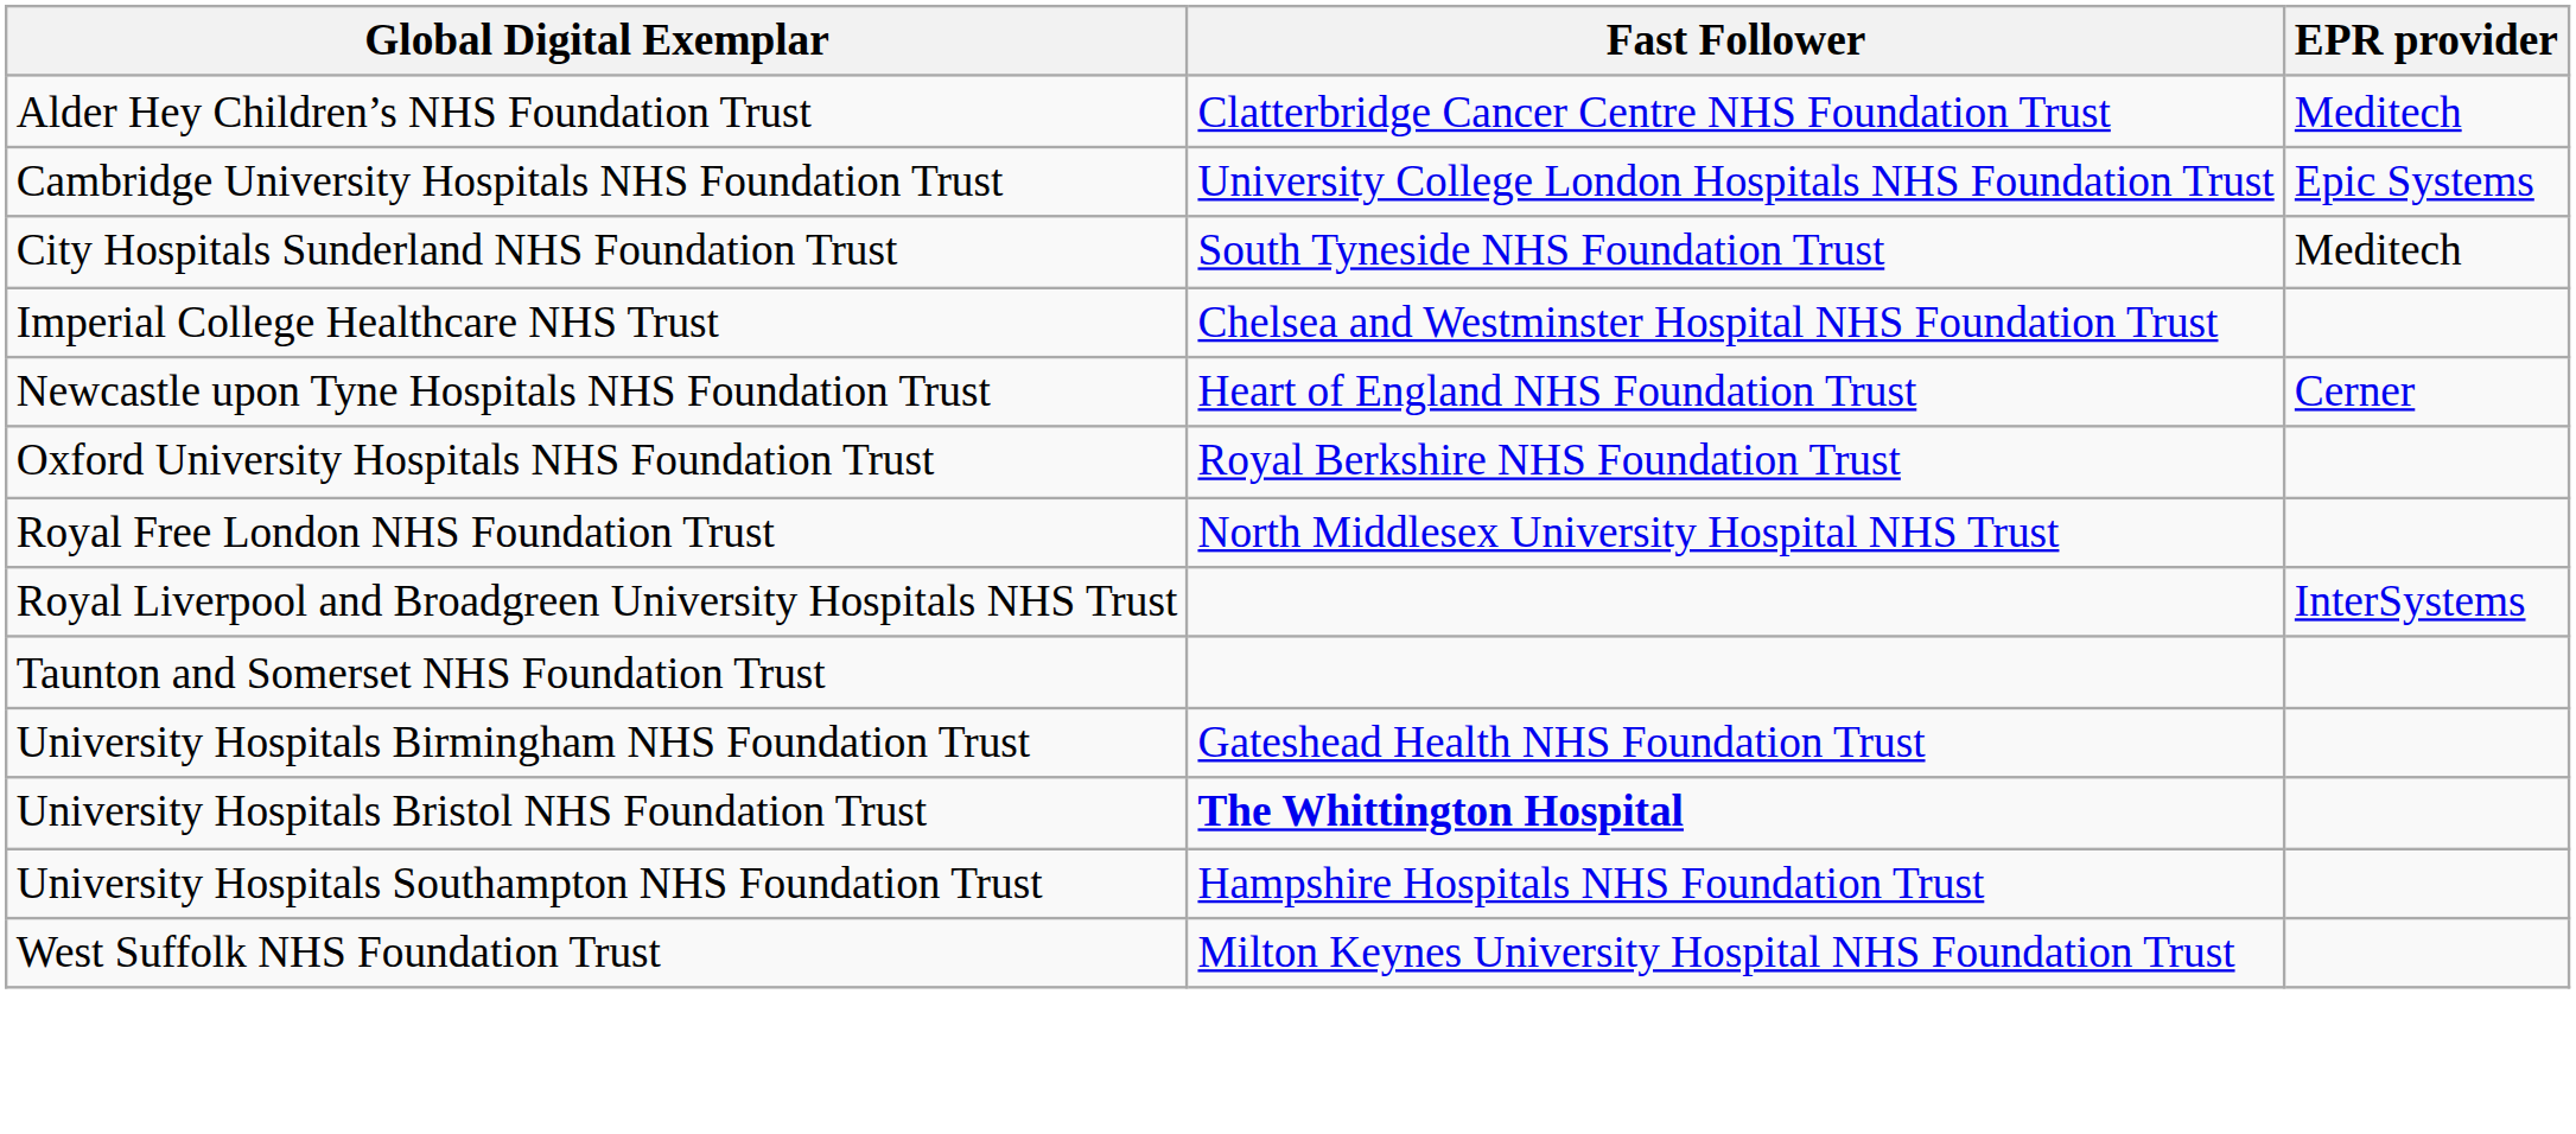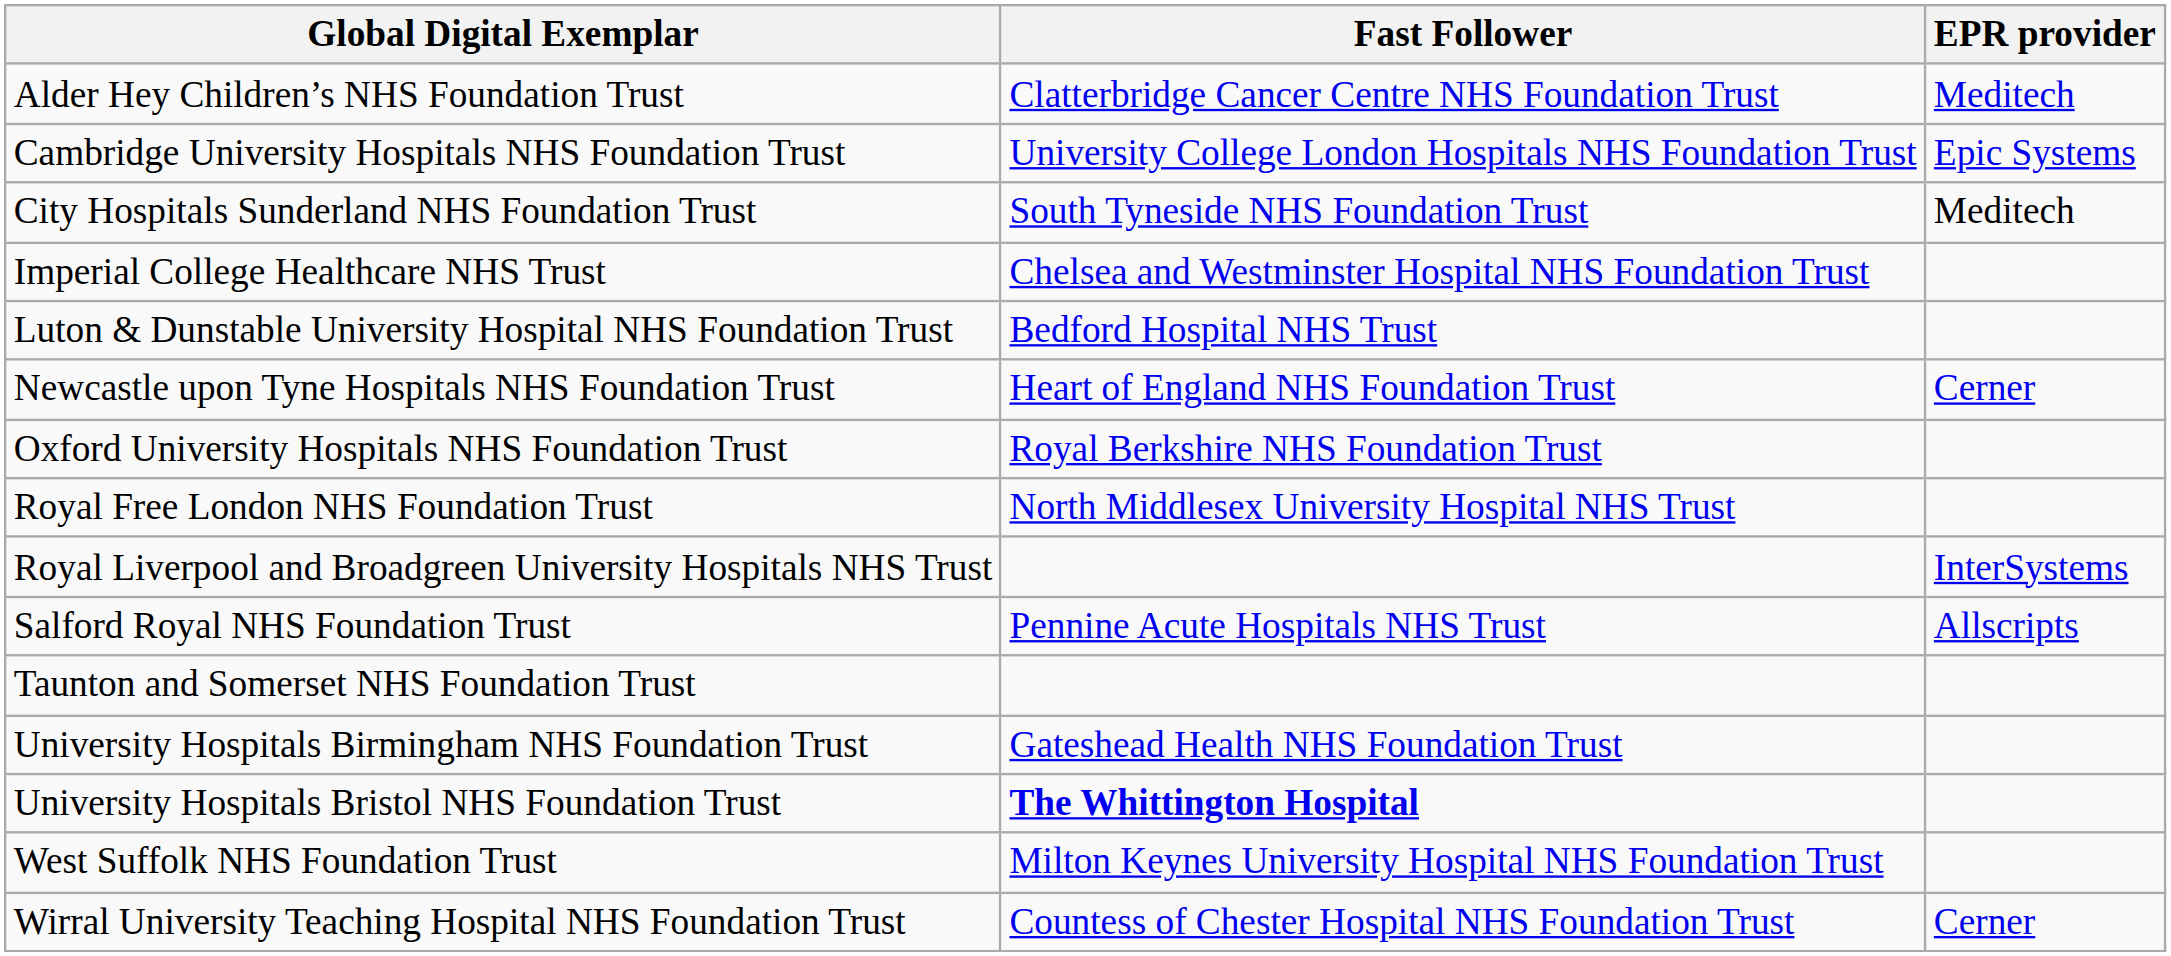+ row: Luton & Dunstable University Hospital NHS Foundation Trust | Bedford Hospital NHS Trust
+ row: Salford Royal NHS Foundation Trust | Pennine Acute Hospitals NHS Trust | Allscripts
- row: University Hospitals Southampton NHS Foundation Trust | Hampshire Hospitals NHS Foundation Trust
+ row: Wirral University Teaching Hospital NHS Foundation Trust | Countess of Chester Hospital NHS Foundation Trust | Cerner
